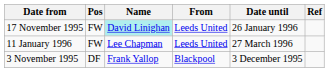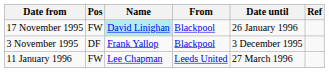17 November 1995 | From: Leeds United -> Blackpool
rows swapped: 3 November 1995 <-> 11 January 1996
